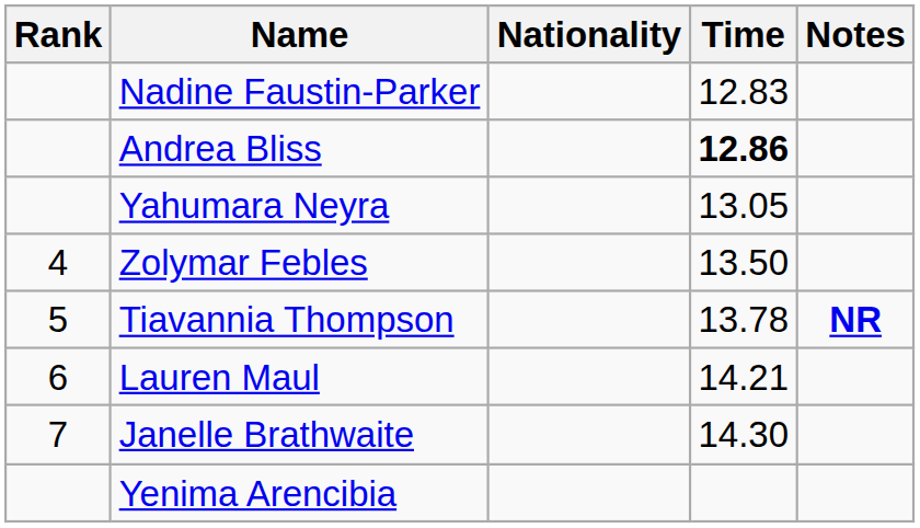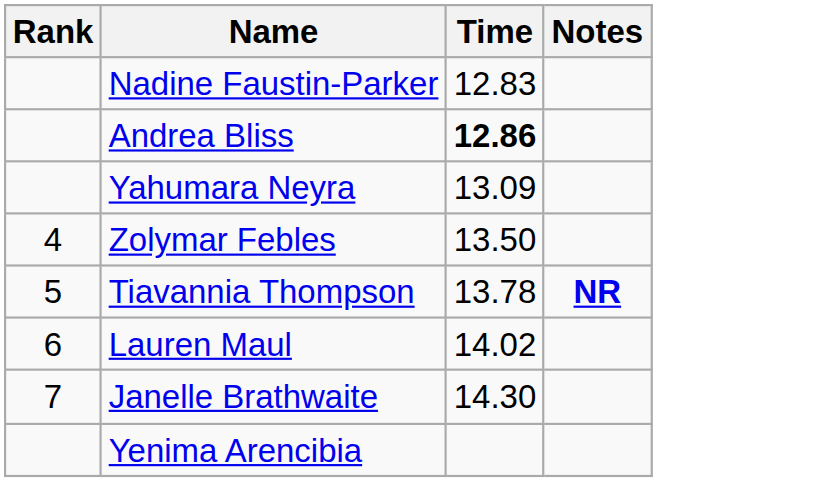- column: Nationality
Yahumara Neyra | Time: 13.05 -> 13.09
Lauren Maul | Time: 14.21 -> 14.02
